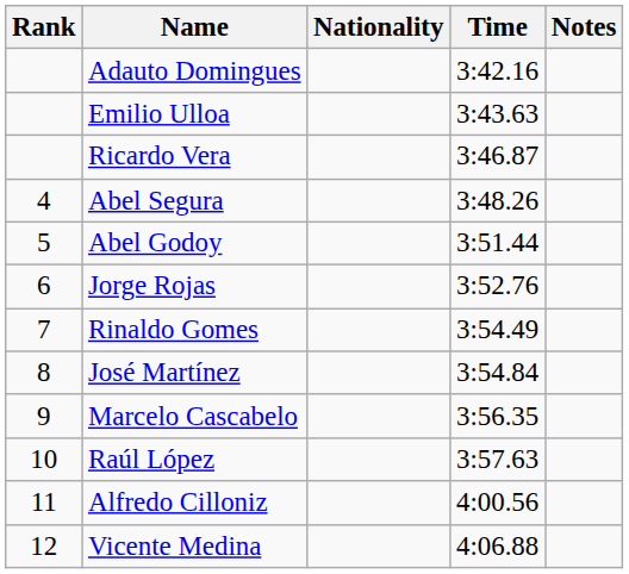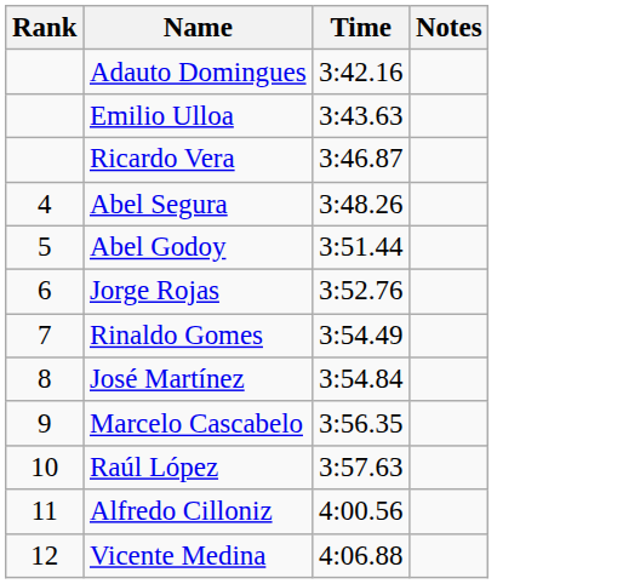- column: Nationality
